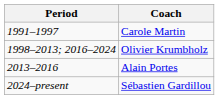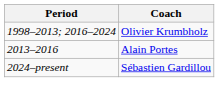- row: 1991–1997 | Carole Martin
